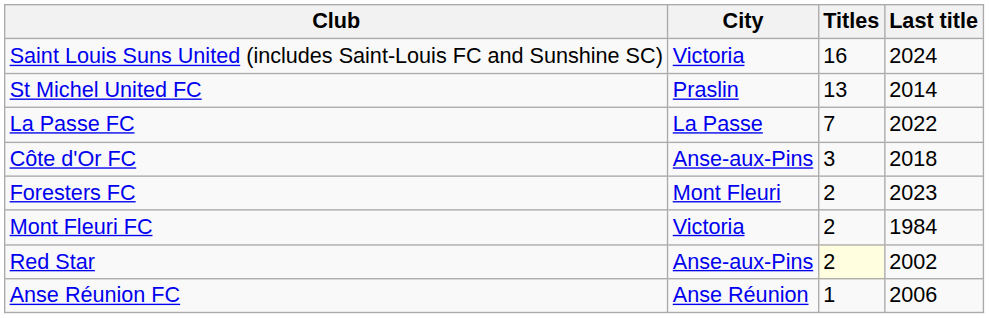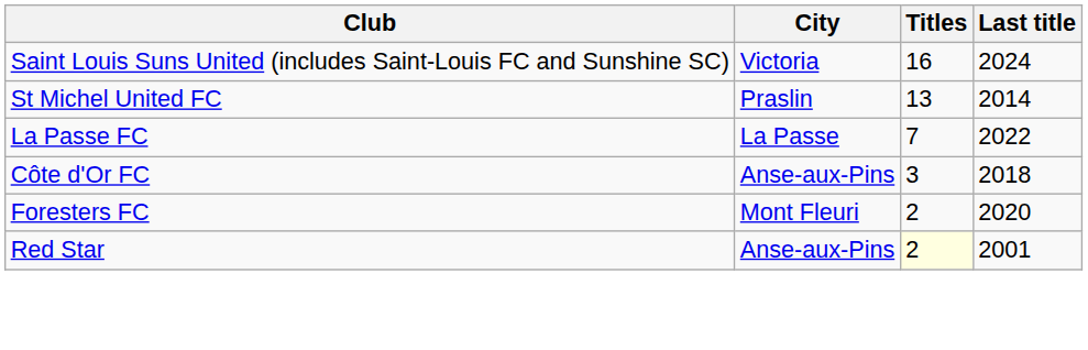Foresters FC | Last title: 2023 -> 2020
- row: Mont Fleuri FC | Victoria | 2 | 1984
Red Star | Last title: 2002 -> 2001
- row: Anse Réunion FC | Anse Réunion | 1 | 2006
